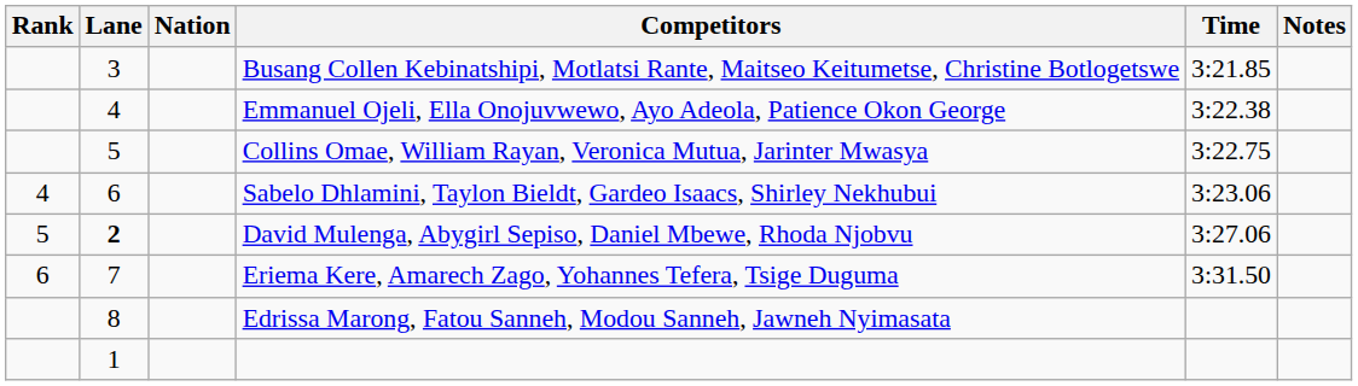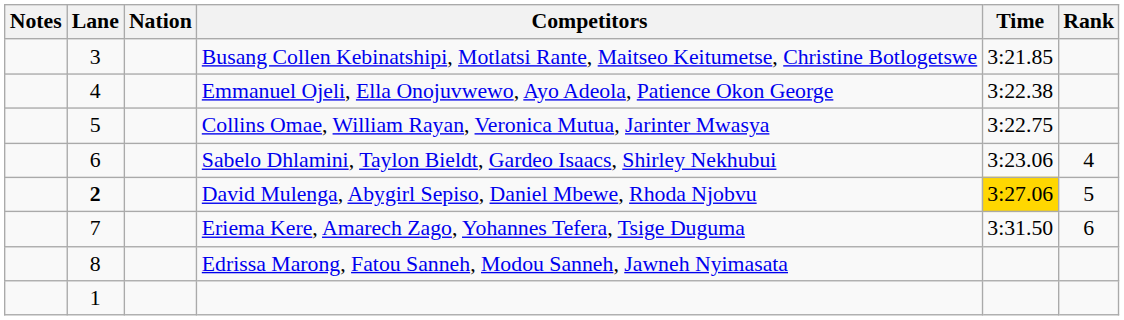columns swapped: Rank <-> Notes
David Mulenga, Abygirl Sepiso, Daniel Mbewe, Rhoda Njobvu | Time: no background -> gold background
